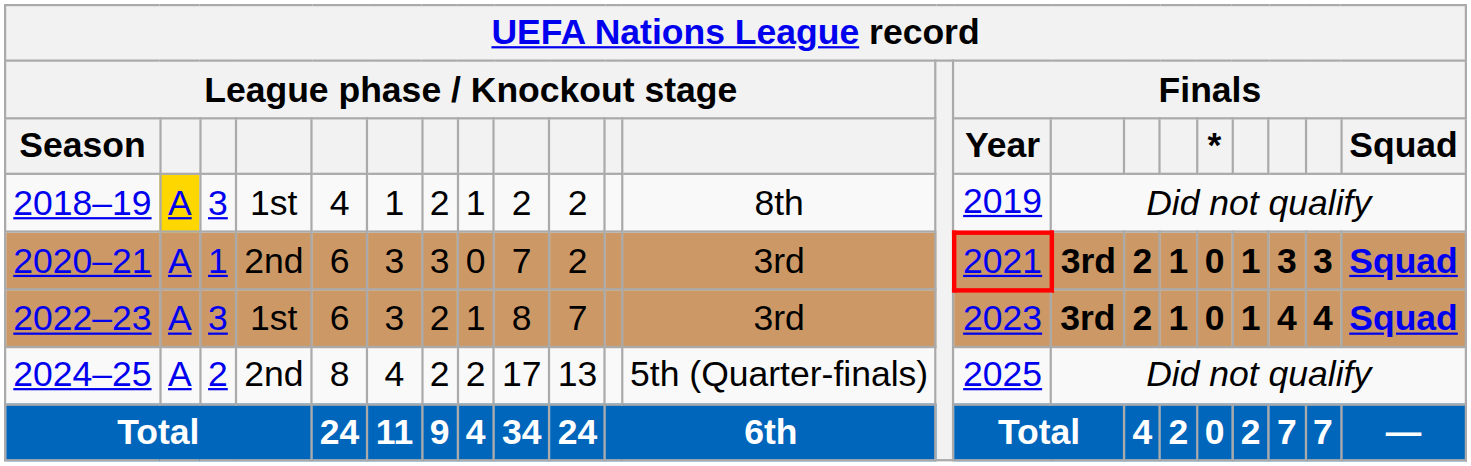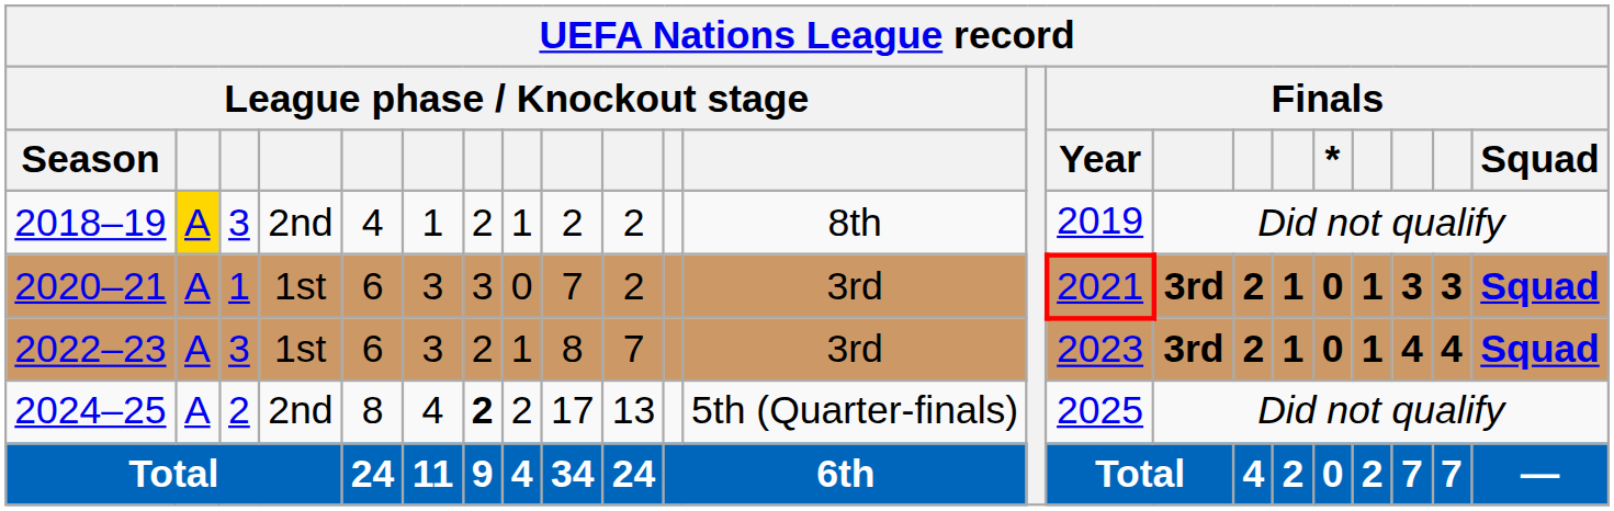2018–19 | column 4: 1st -> 2nd
2020–21 | column 4: 2nd -> 1st
2024–25 | column 7: normal -> bold
